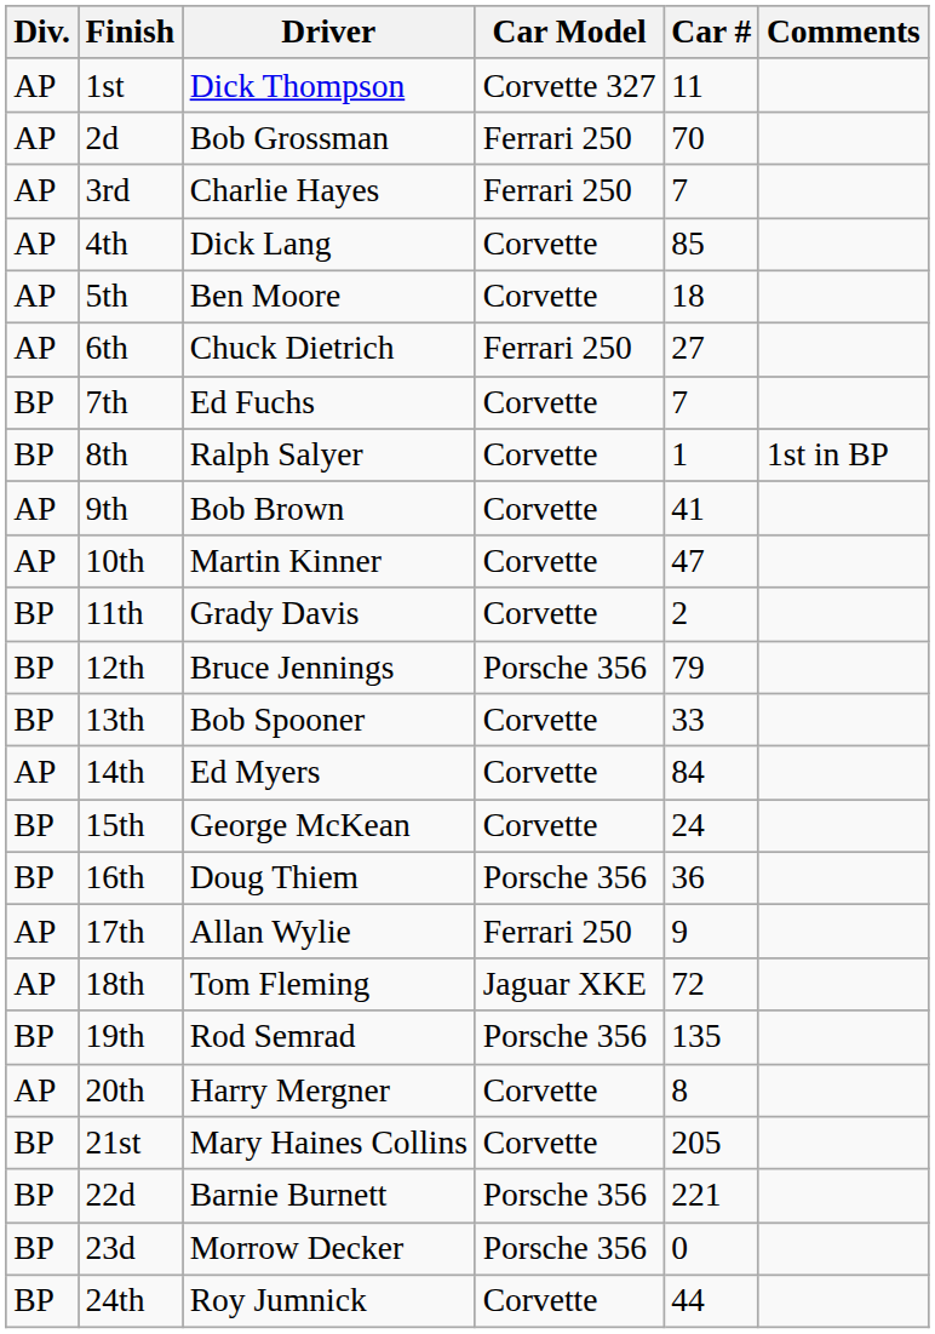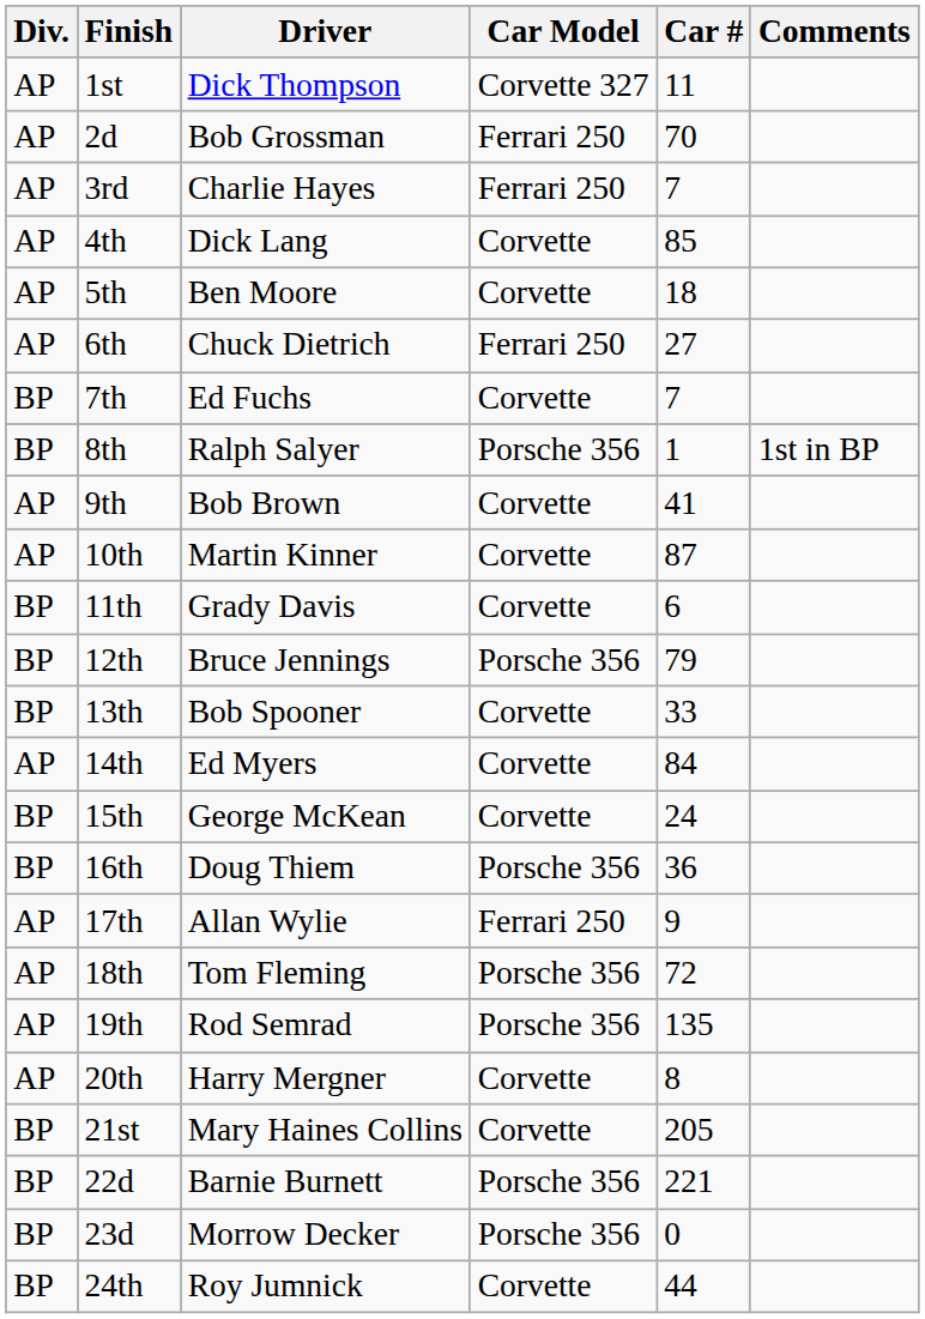8th | Car Model: Corvette -> Porsche 356
10th | Car #: 47 -> 87
11th | Car #: 2 -> 6
18th | Car Model: Jaguar XKE -> Porsche 356
19th | Div.: BP -> AP
